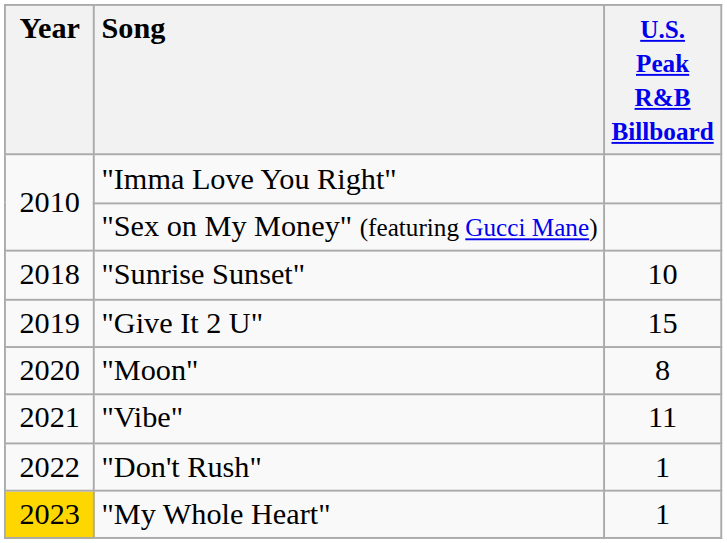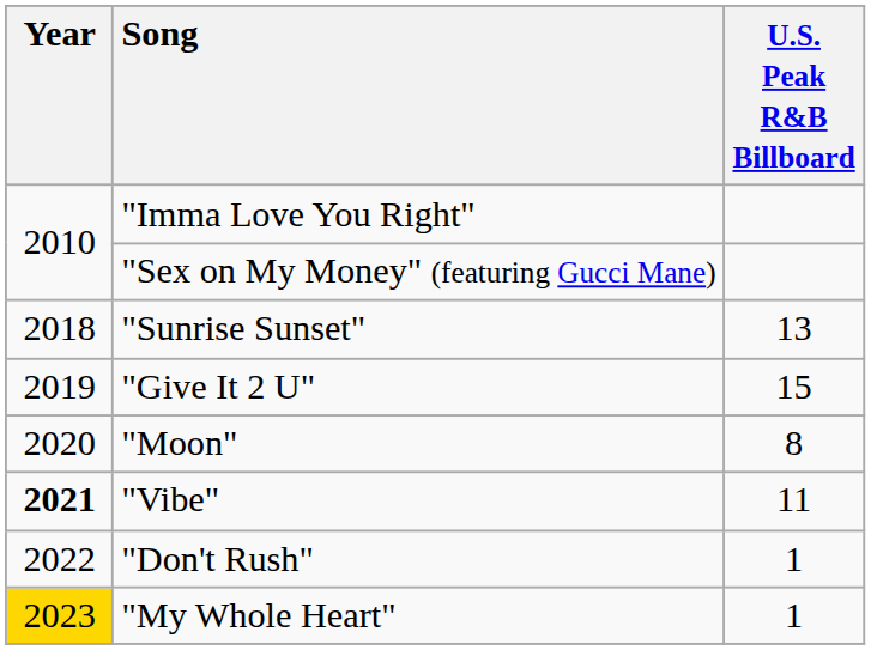"Sunrise Sunset" | U.S. Peak R&B Billboard: 10 -> 13
"Vibe" | Year: normal -> bold
